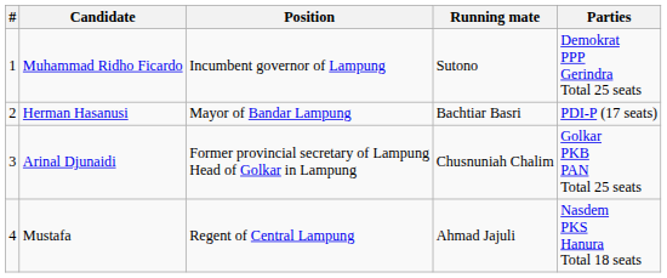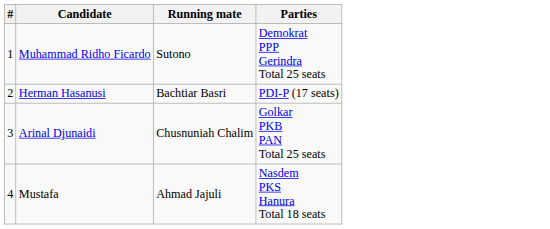- column: Position | Incumbent governor of Lampung | Mayor of Bandar Lampung | Former provincial secretary of Lampung Head of Golkar in Lampung | Regent of Central Lampung
